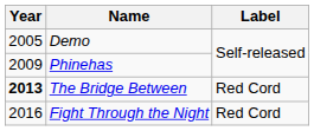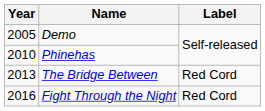Phinehas | Year: 2009 -> 2010
The Bridge Between | Year: bold -> normal
